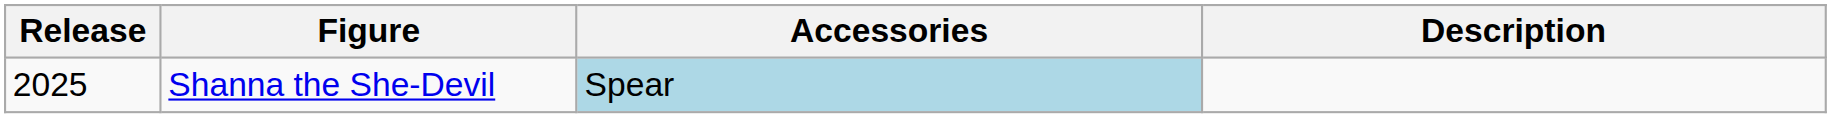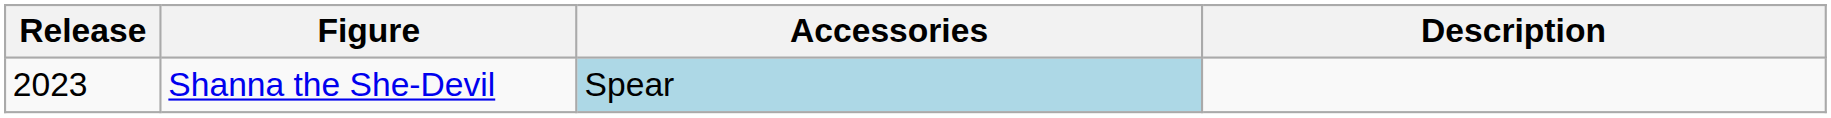Shanna the She-Devil | Release: 2025 -> 2023
